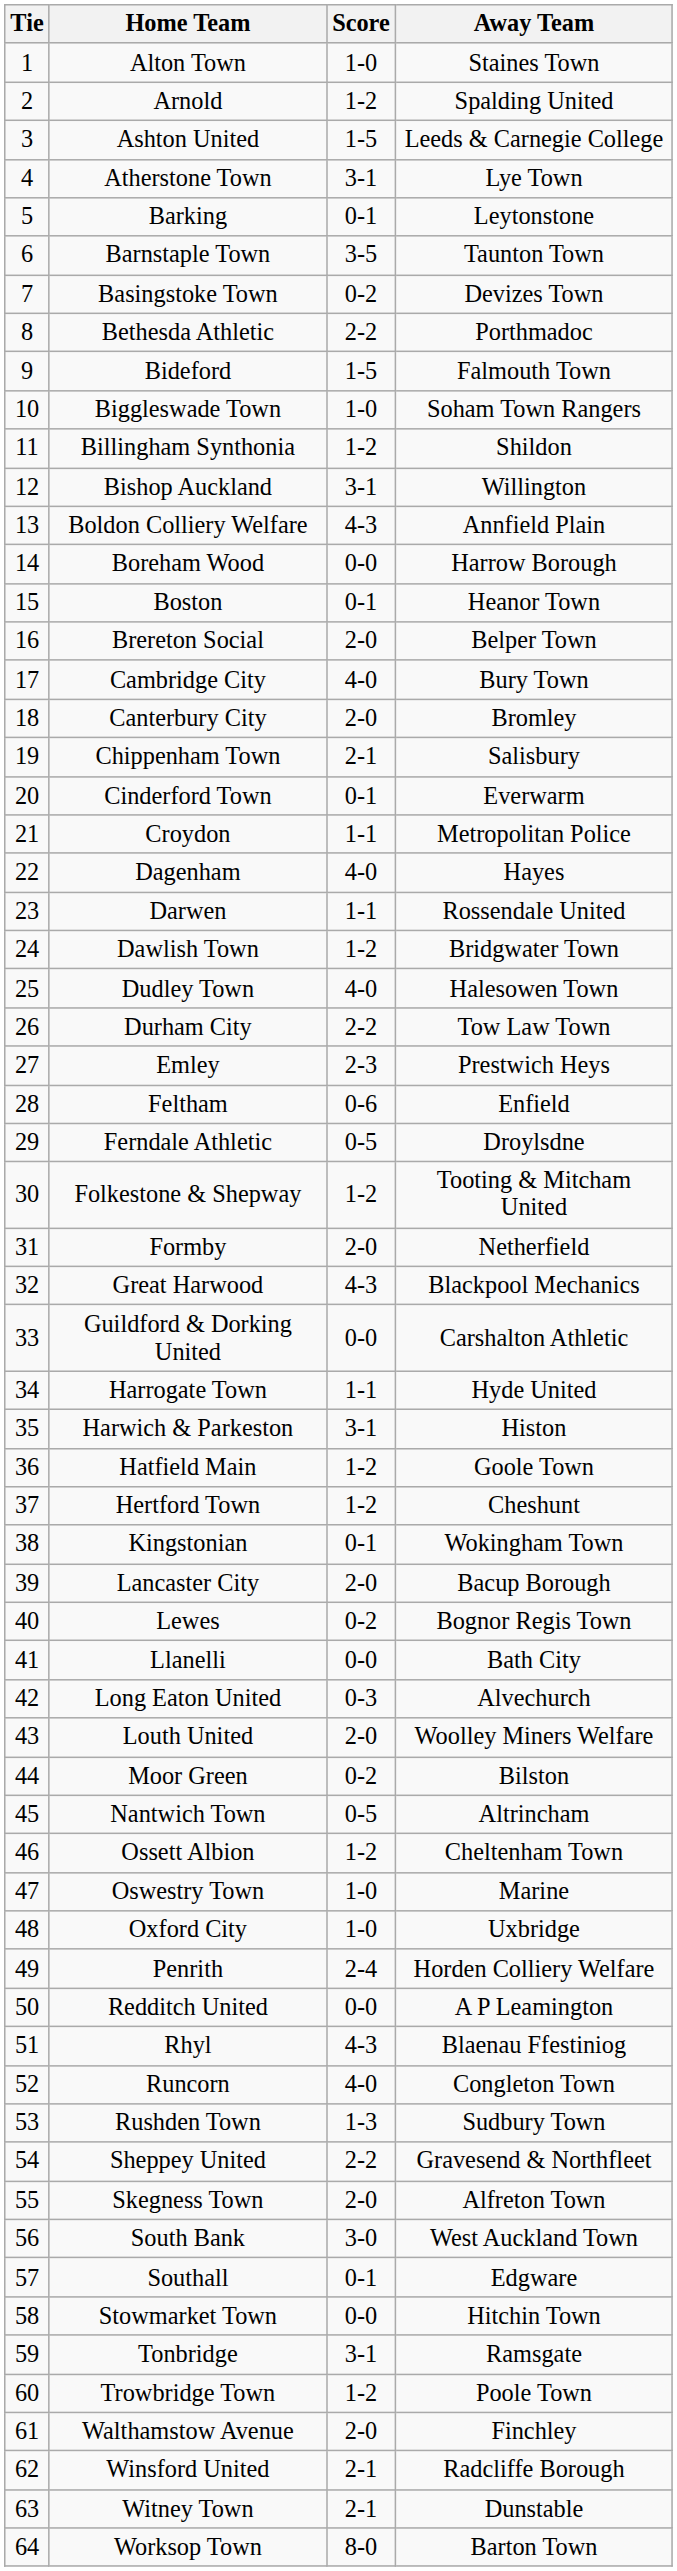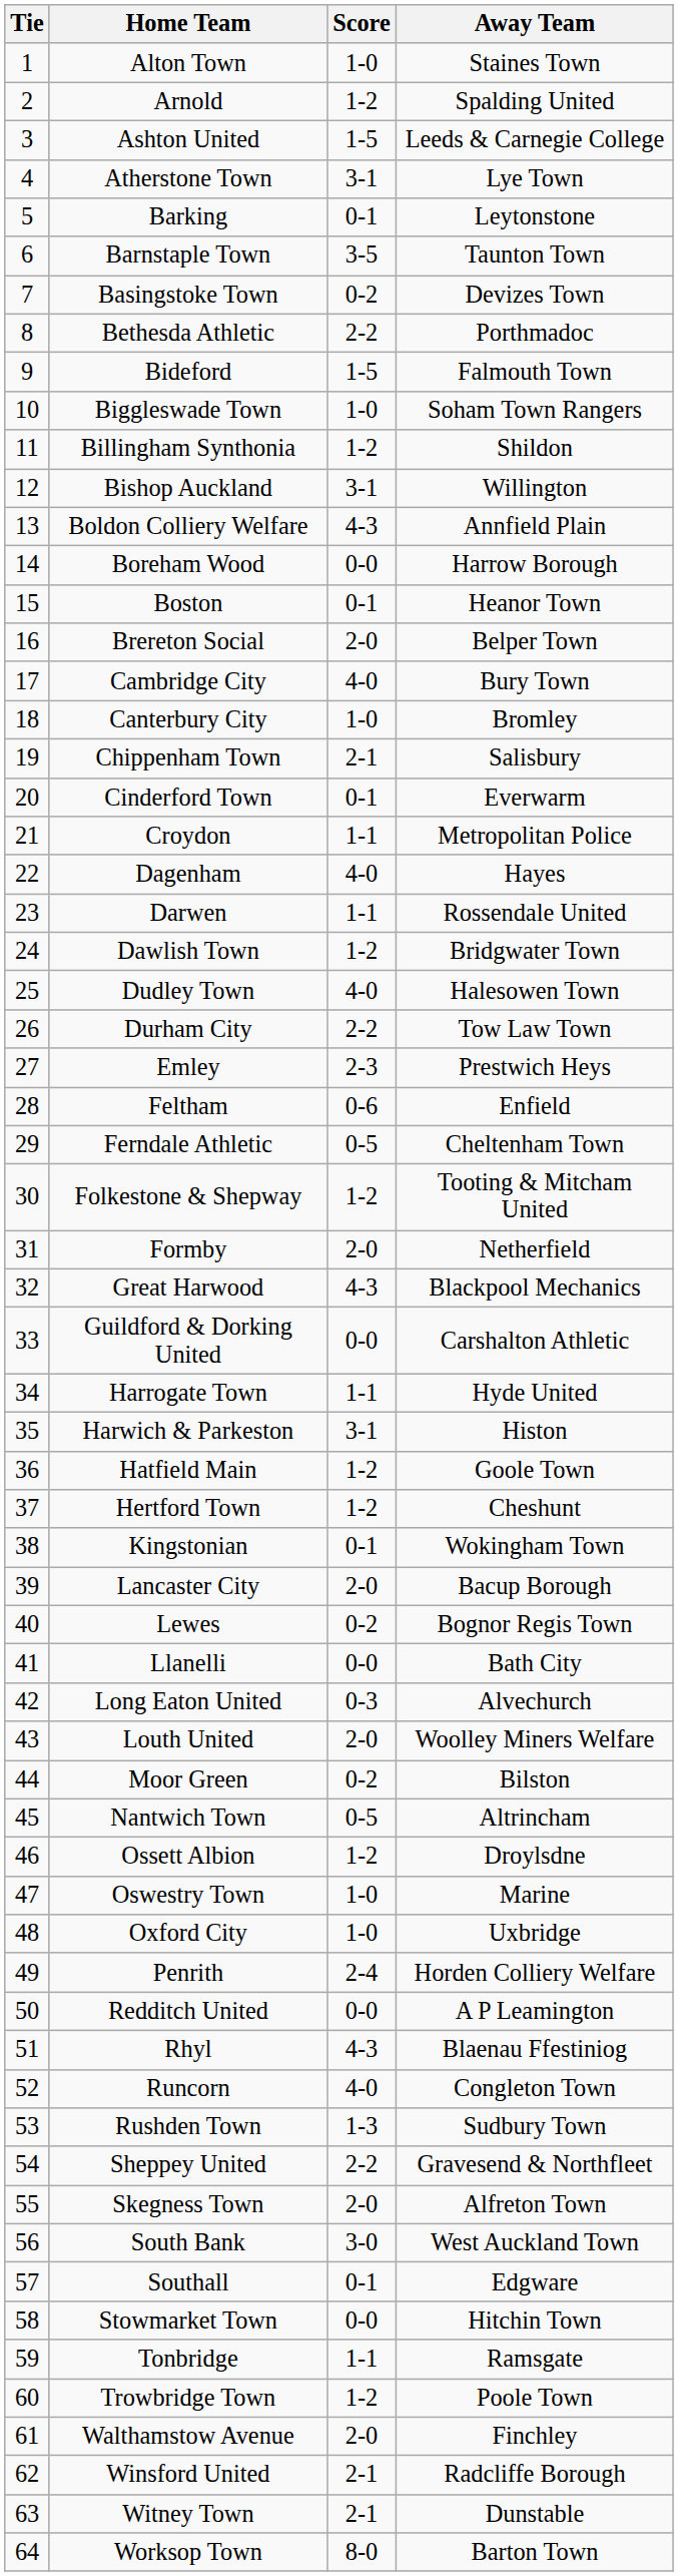Canterbury City | Score: 2-0 -> 1-0
Ferndale Athletic | Away Team: Droylsdne -> Cheltenham Town
Ossett Albion | Away Team: Cheltenham Town -> Droylsdne
Tonbridge | Score: 3-1 -> 1-1
